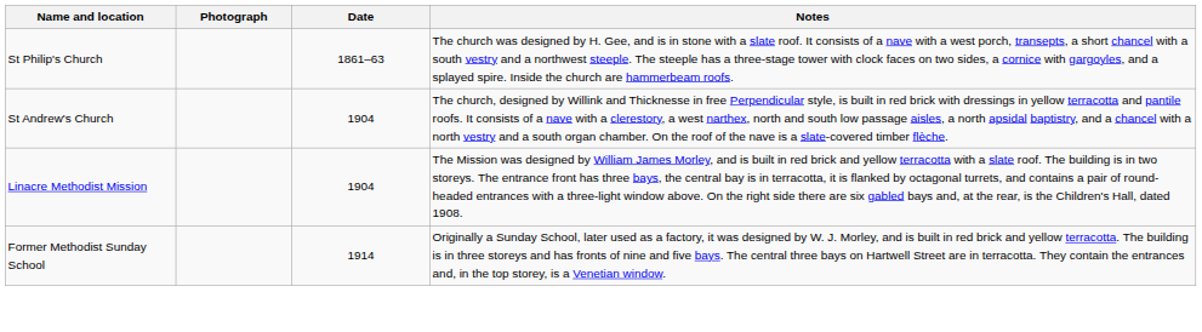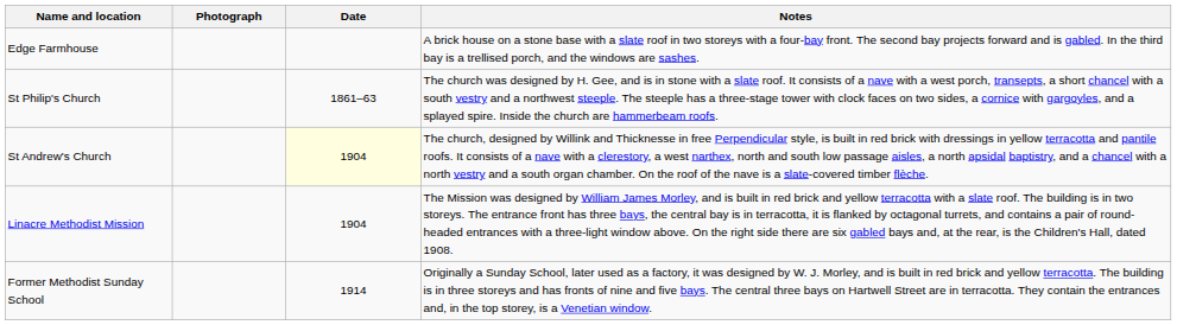+ row: Edge Farmhouse | A brick house on a stone base with a slate roof in two storeys with a four-bay front. The second bay projects forward and is gabled. In the third bay is a trellised porch, and the windows are sashes.
St Andrew's Church | Date: no background -> lightyellow background
